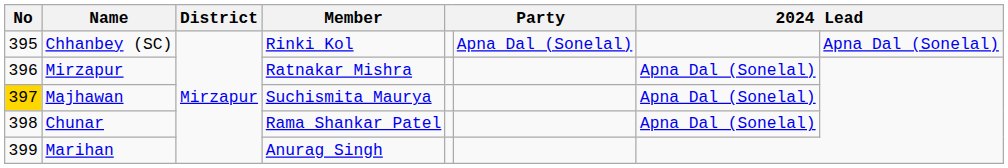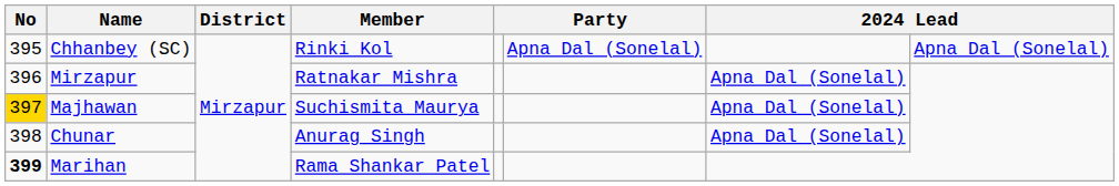Chunar | Member: Rama Shankar Patel -> Anurag Singh
Marihan | No: normal -> bold
Marihan | Member: Anurag Singh -> Rama Shankar Patel
